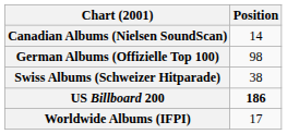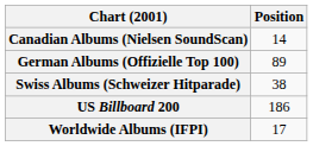German Albums (Offizielle Top 100) | Position: 98 -> 89
US Billboard 200 | Position: bold -> normal
